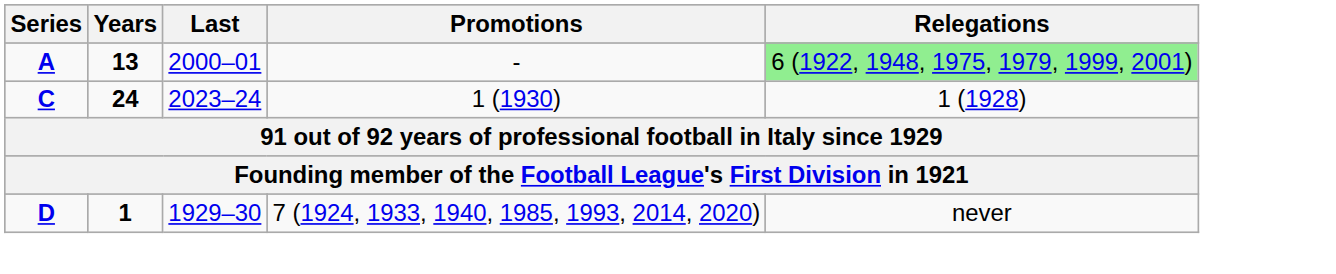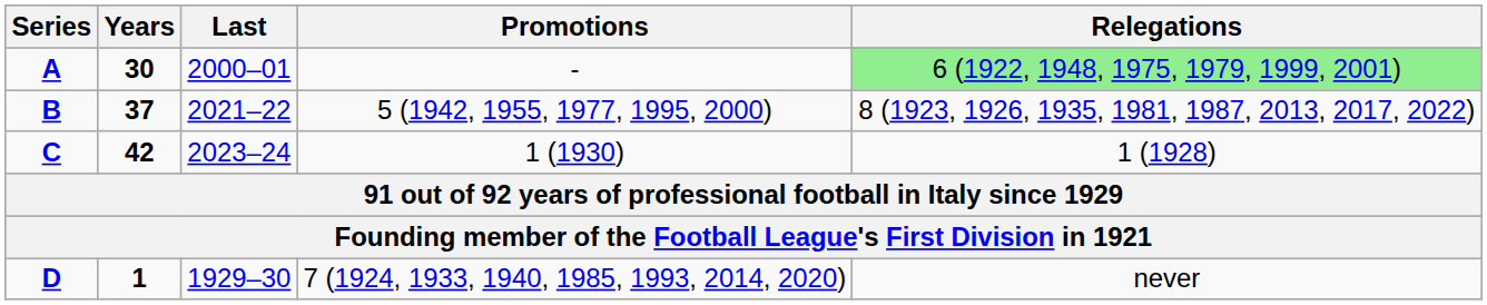A | Years: 13 -> 30
+ row: B | 37 | 2021–22 | 5 (1942, 1955, 1977, 1995, 2000) | 8 (1923, 1926, 1935, 1981, 1987, 2013, 2017, 2022)
C | Years: 24 -> 42
